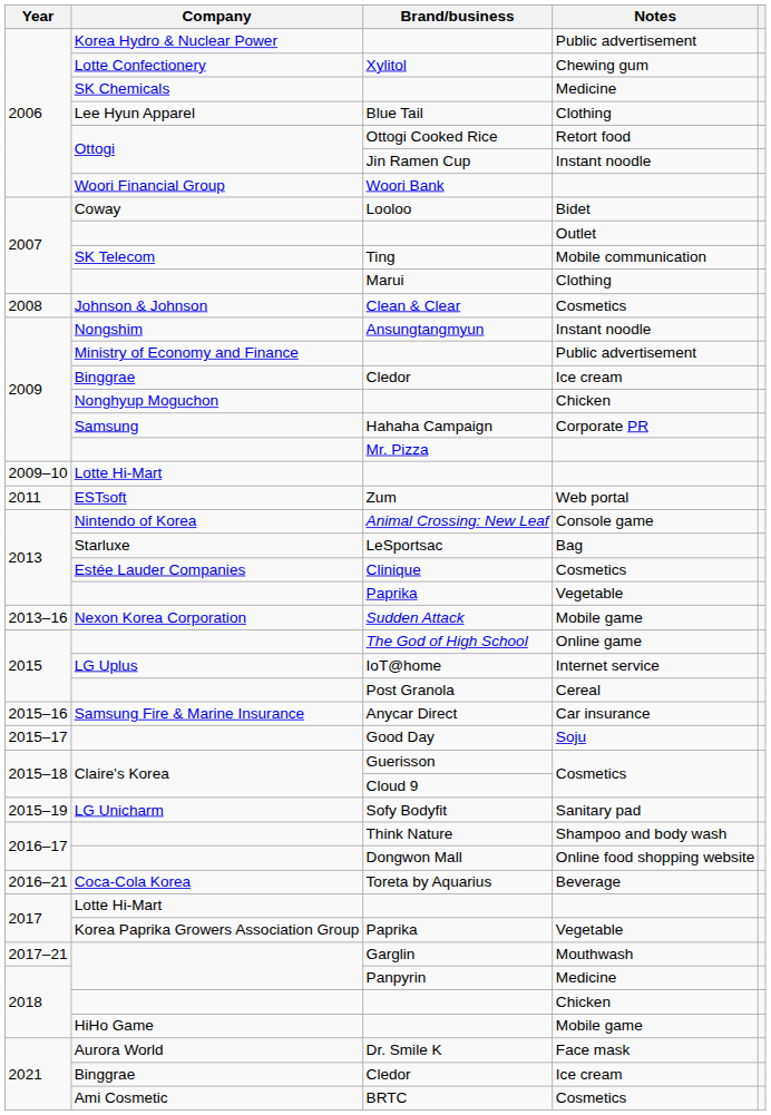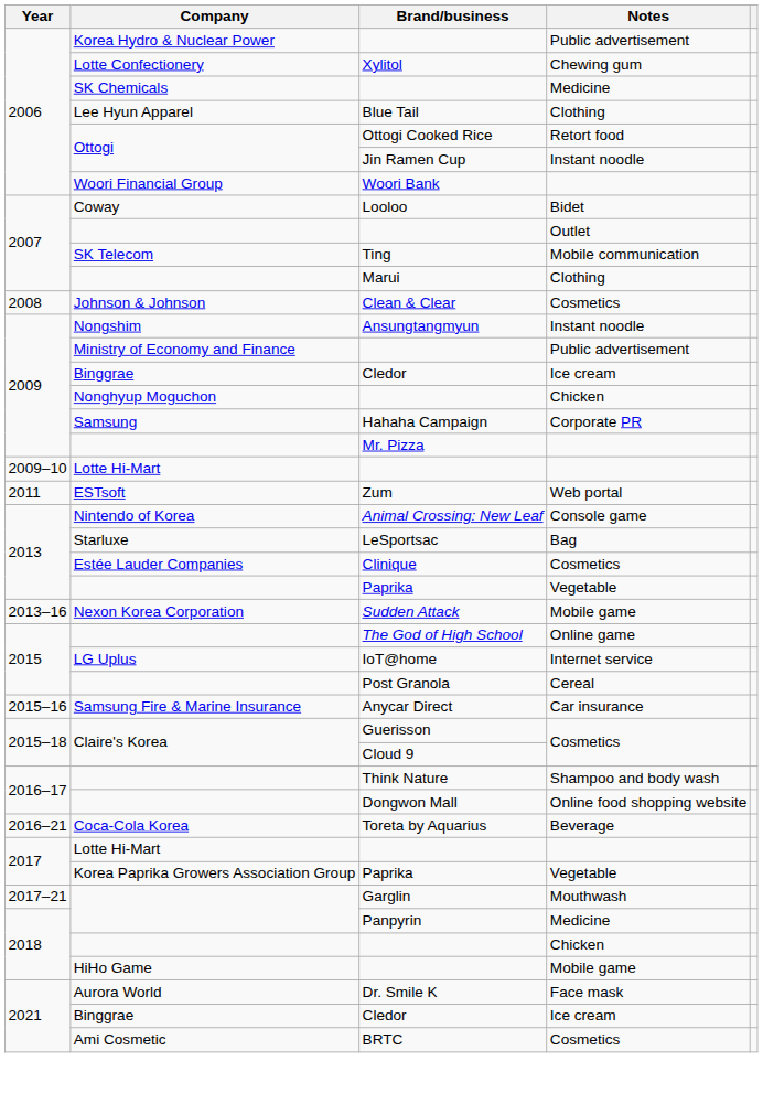- row: 2015–17 | Good Day | Soju
- row: 2015–19 | LG Unicharm | Sofy Bodyfit | Sanitary pad
